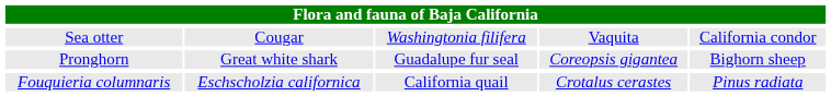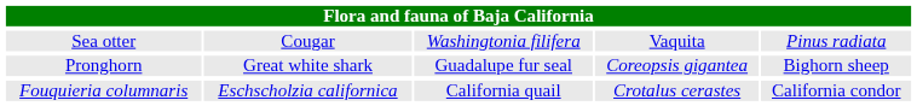Sea otter | column 5: California condor -> Pinus radiata
Fouquieria columnaris | column 5: Pinus radiata -> California condor
